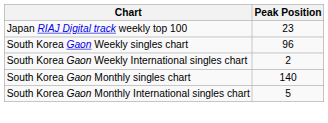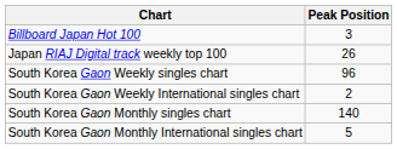+ row: Billboard Japan Hot 100 | 3
Japan RIAJ Digital track weekly top 100 | Peak Position: 23 -> 26
